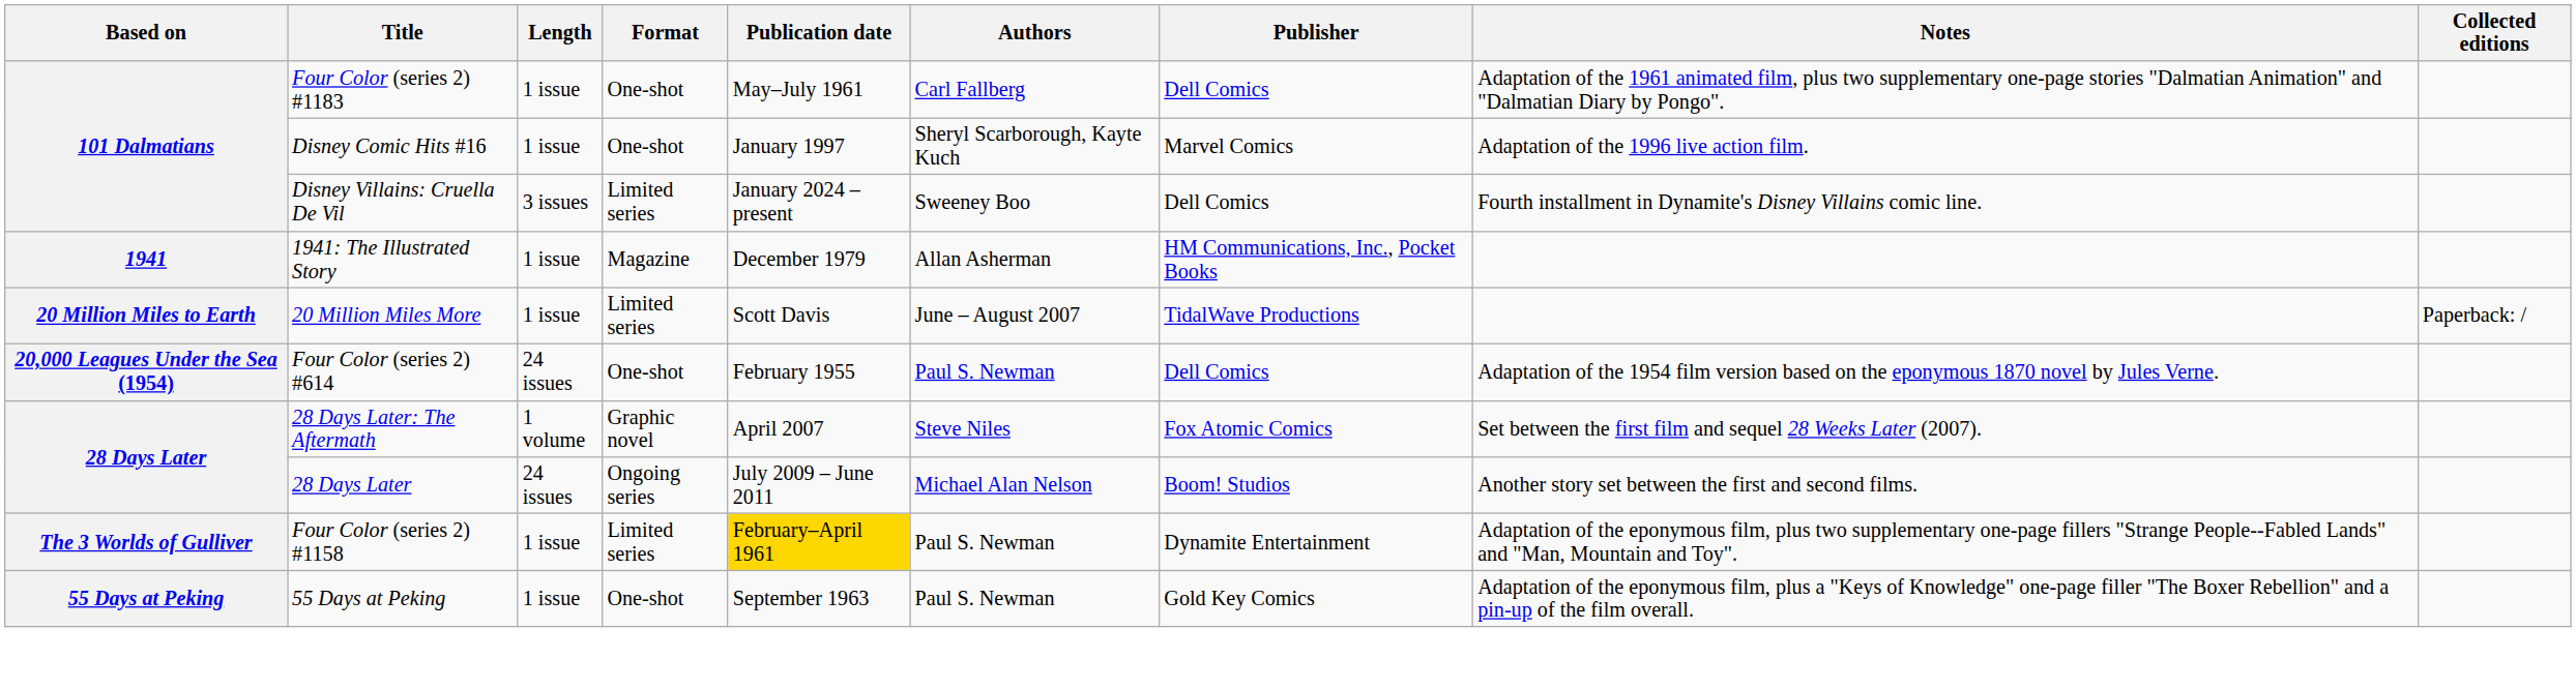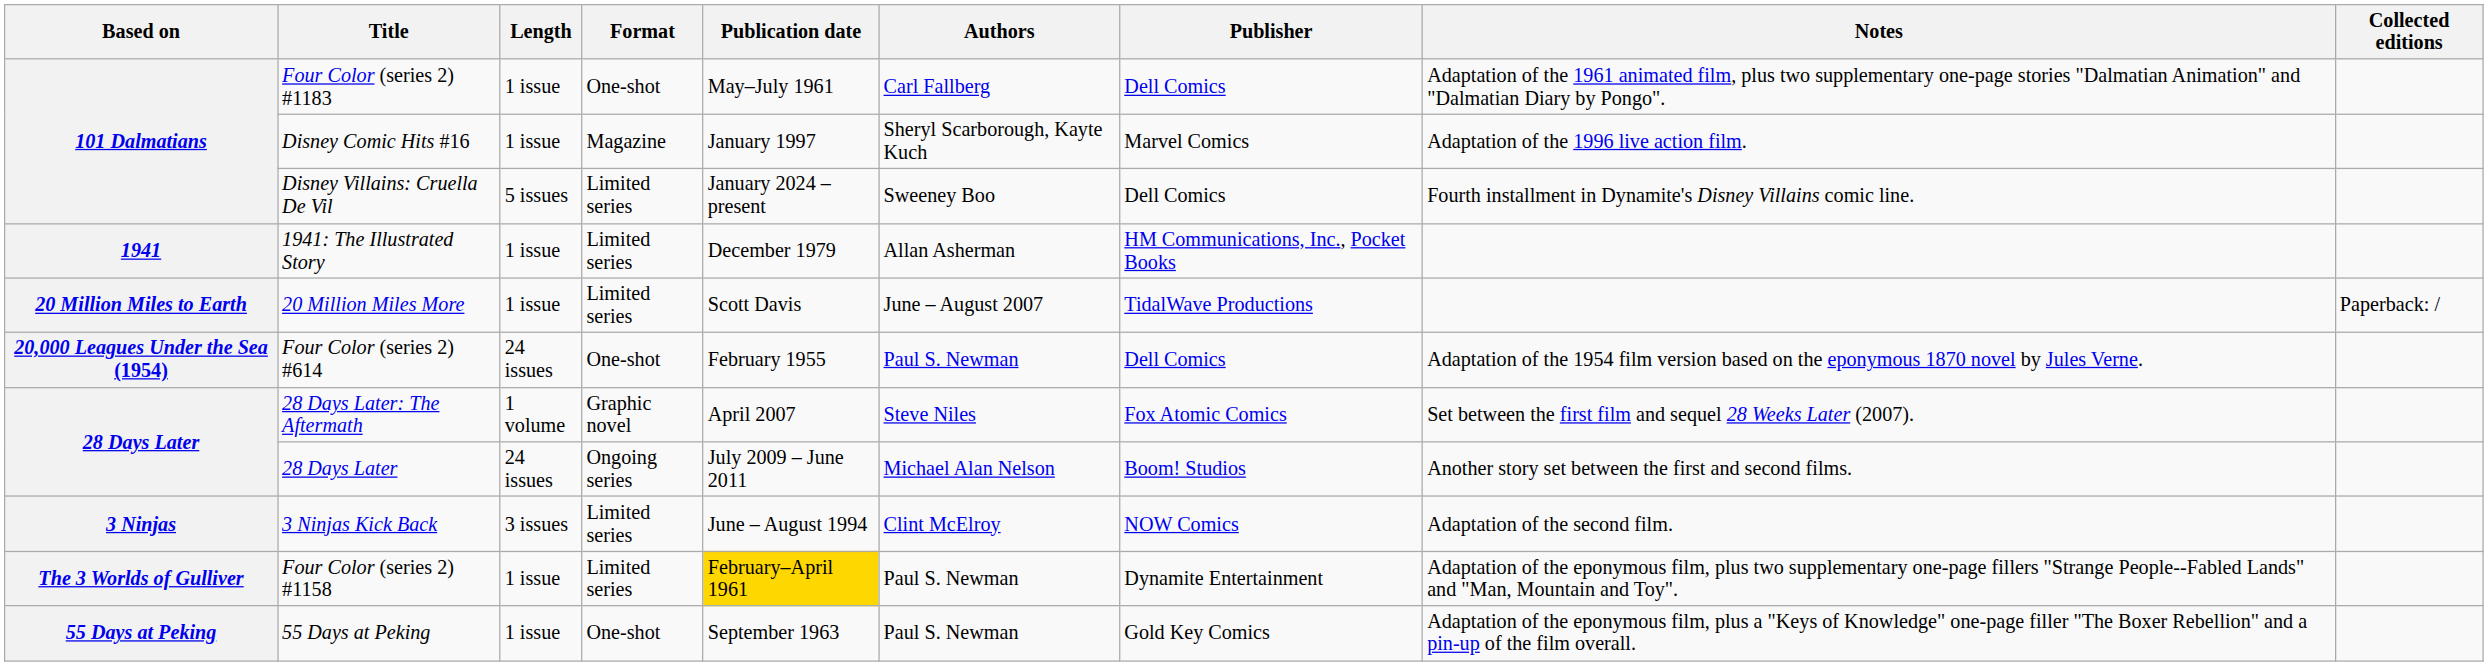Disney Comic Hits #16 | Format: One-shot -> Magazine
Disney Villains: Cruella De Vil | Length: 3 issues -> 5 issues
1941: The Illustrated Story | Format: Magazine -> Limited series
+ row: 3 Ninjas | 3 Ninjas Kick Back | 3 issues | Limited series | June – August 1994 | Clint McElroy | NOW Comics | Adaptation of the second film.
